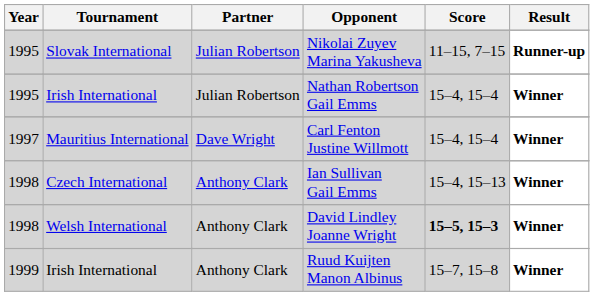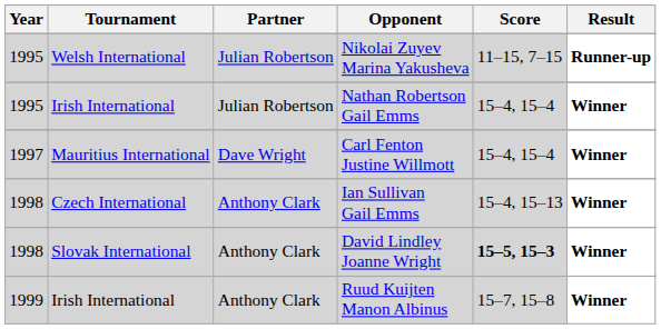Nikolai Zuyev Marina Yakusheva | Tournament: Slovak International -> Welsh International
David Lindley Joanne Wright | Tournament: Welsh International -> Slovak International
